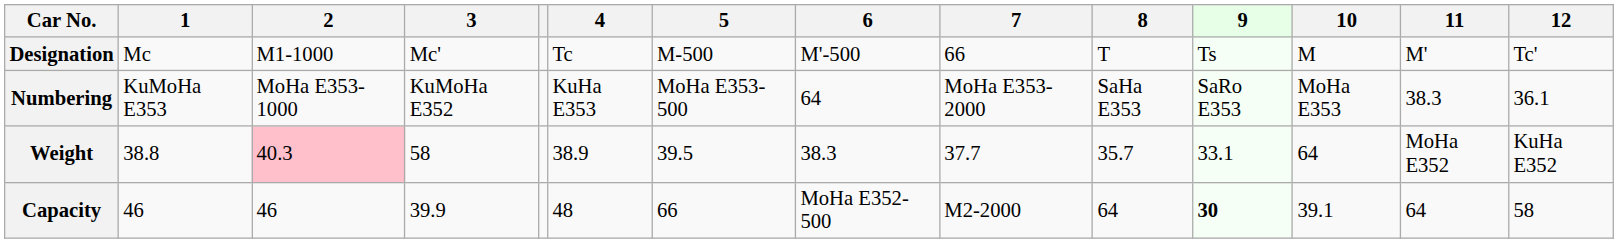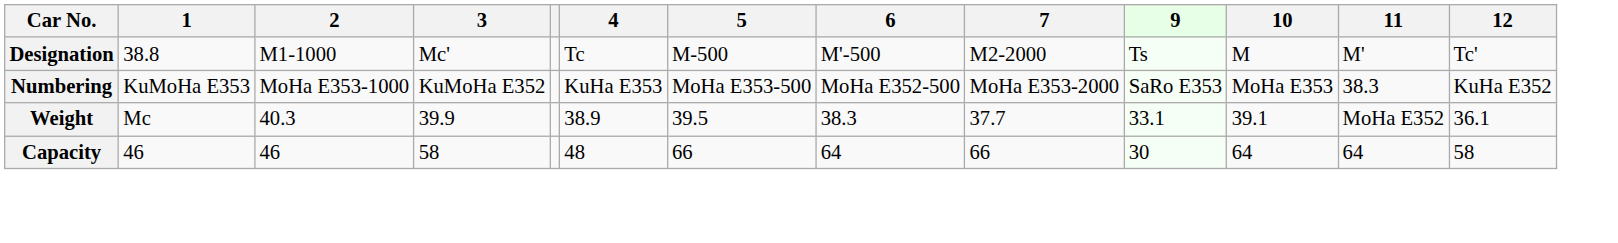- column: 8 | T | SaHa E353 | 35.7 | 64
Designation | 1: Mc -> 38.8
Designation | 7: 66 -> M2-2000
Numbering | 6: 64 -> MoHa E352-500
Numbering | 12: 36.1 -> KuHa E352
Weight | 1: 38.8 -> Mc
Weight | 2: pink background -> no background
Weight | 3: 58 -> 39.9
Weight | 10: 64 -> 39.1
Weight | 12: KuHa E352 -> 36.1
Capacity | 3: 39.9 -> 58
Capacity | 6: MoHa E352-500 -> 64
Capacity | 7: M2-2000 -> 66
Capacity | 9: bold -> normal
Capacity | 10: 39.1 -> 64
